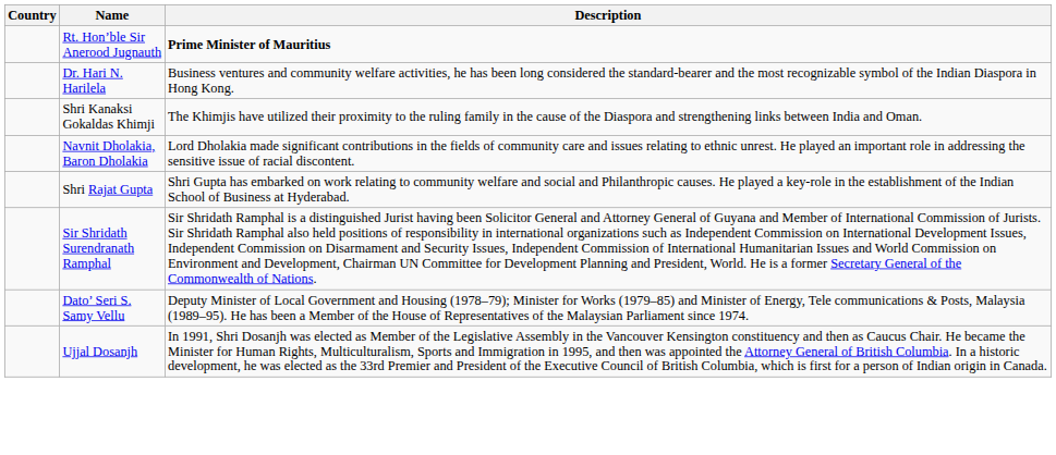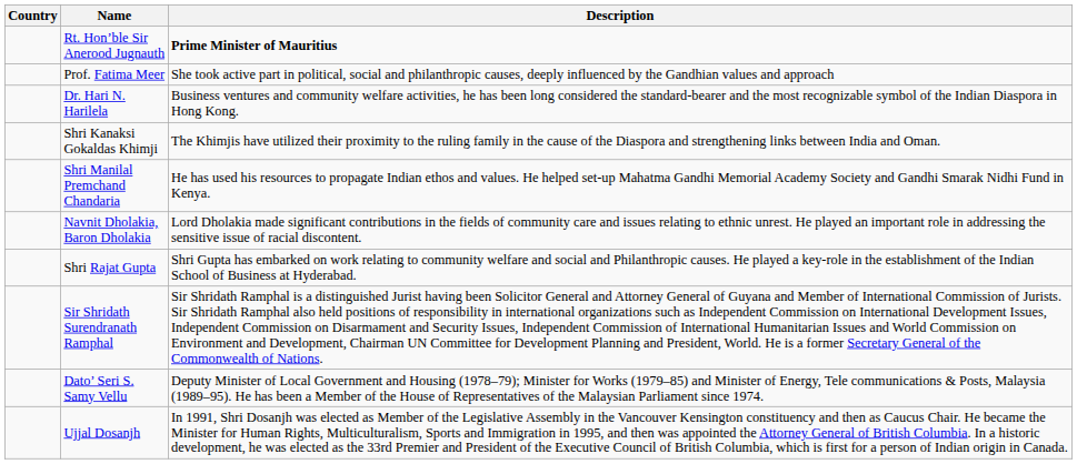+ row: Prof. Fatima Meer | She took active part in political, social and philanthropic causes, deeply influenced by the Gandhian values and approach
+ row: Shri Manilal Premchand Chandaria | He has used his resources to propagate Indian ethos and values. He helped set-up Mahatma Gandhi Memorial Academy Society and Gandhi Smarak Nidhi Fund in Kenya.
